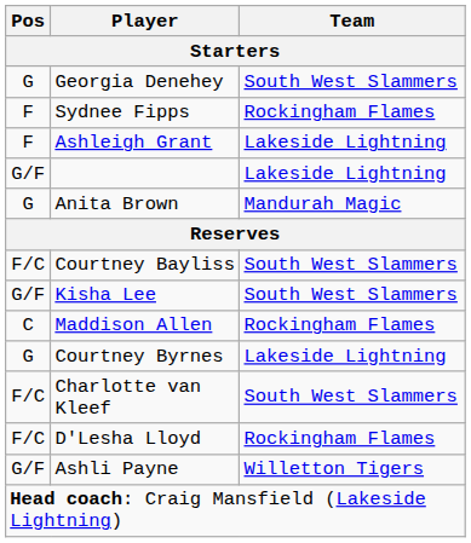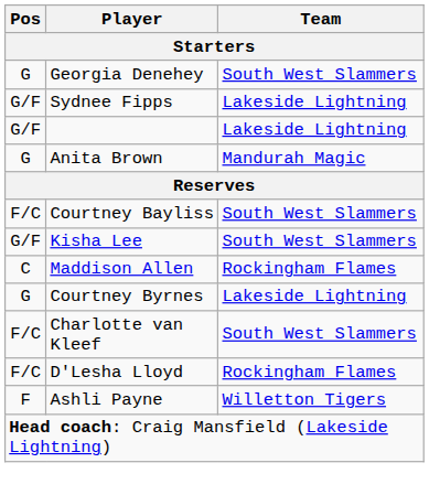Sydnee Fipps | Pos: F -> G/F
Sydnee Fipps | Team: Rockingham Flames -> Lakeside Lightning
- row: F | Ashleigh Grant | Lakeside Lightning
Ashli Payne | Pos: G/F -> F
